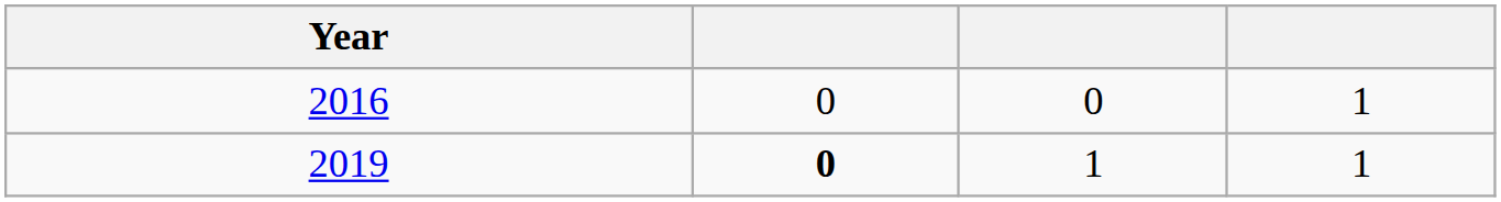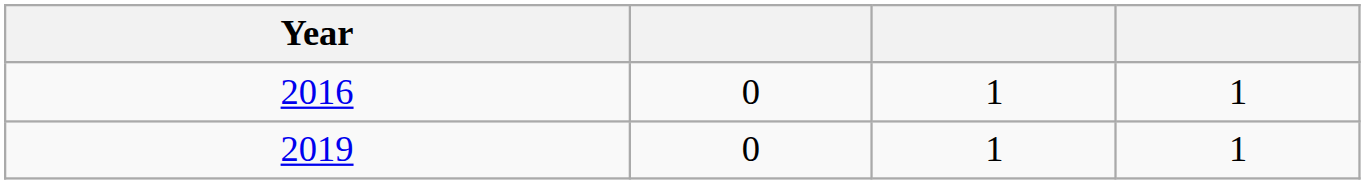2016 | column 3: 0 -> 1
2019 | column 2: bold -> normal
